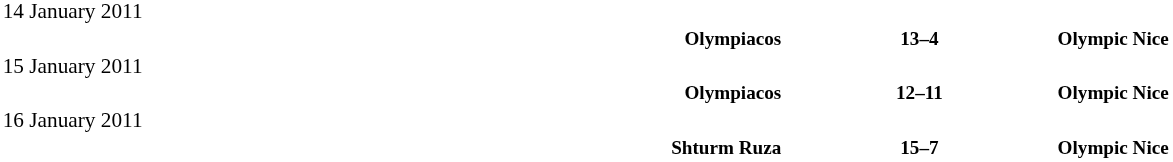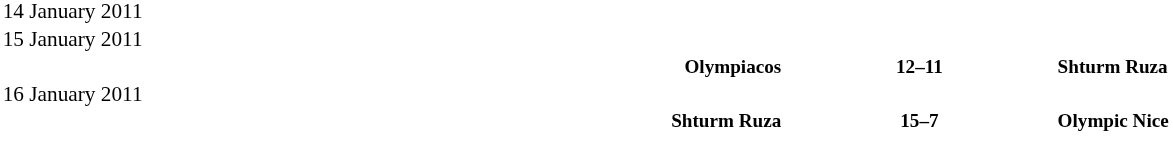- row: Olympiacos | 13–4 | Olympic Nice
Olympiacos / 12–11 | column 3: Olympic Nice -> Shturm Ruza
